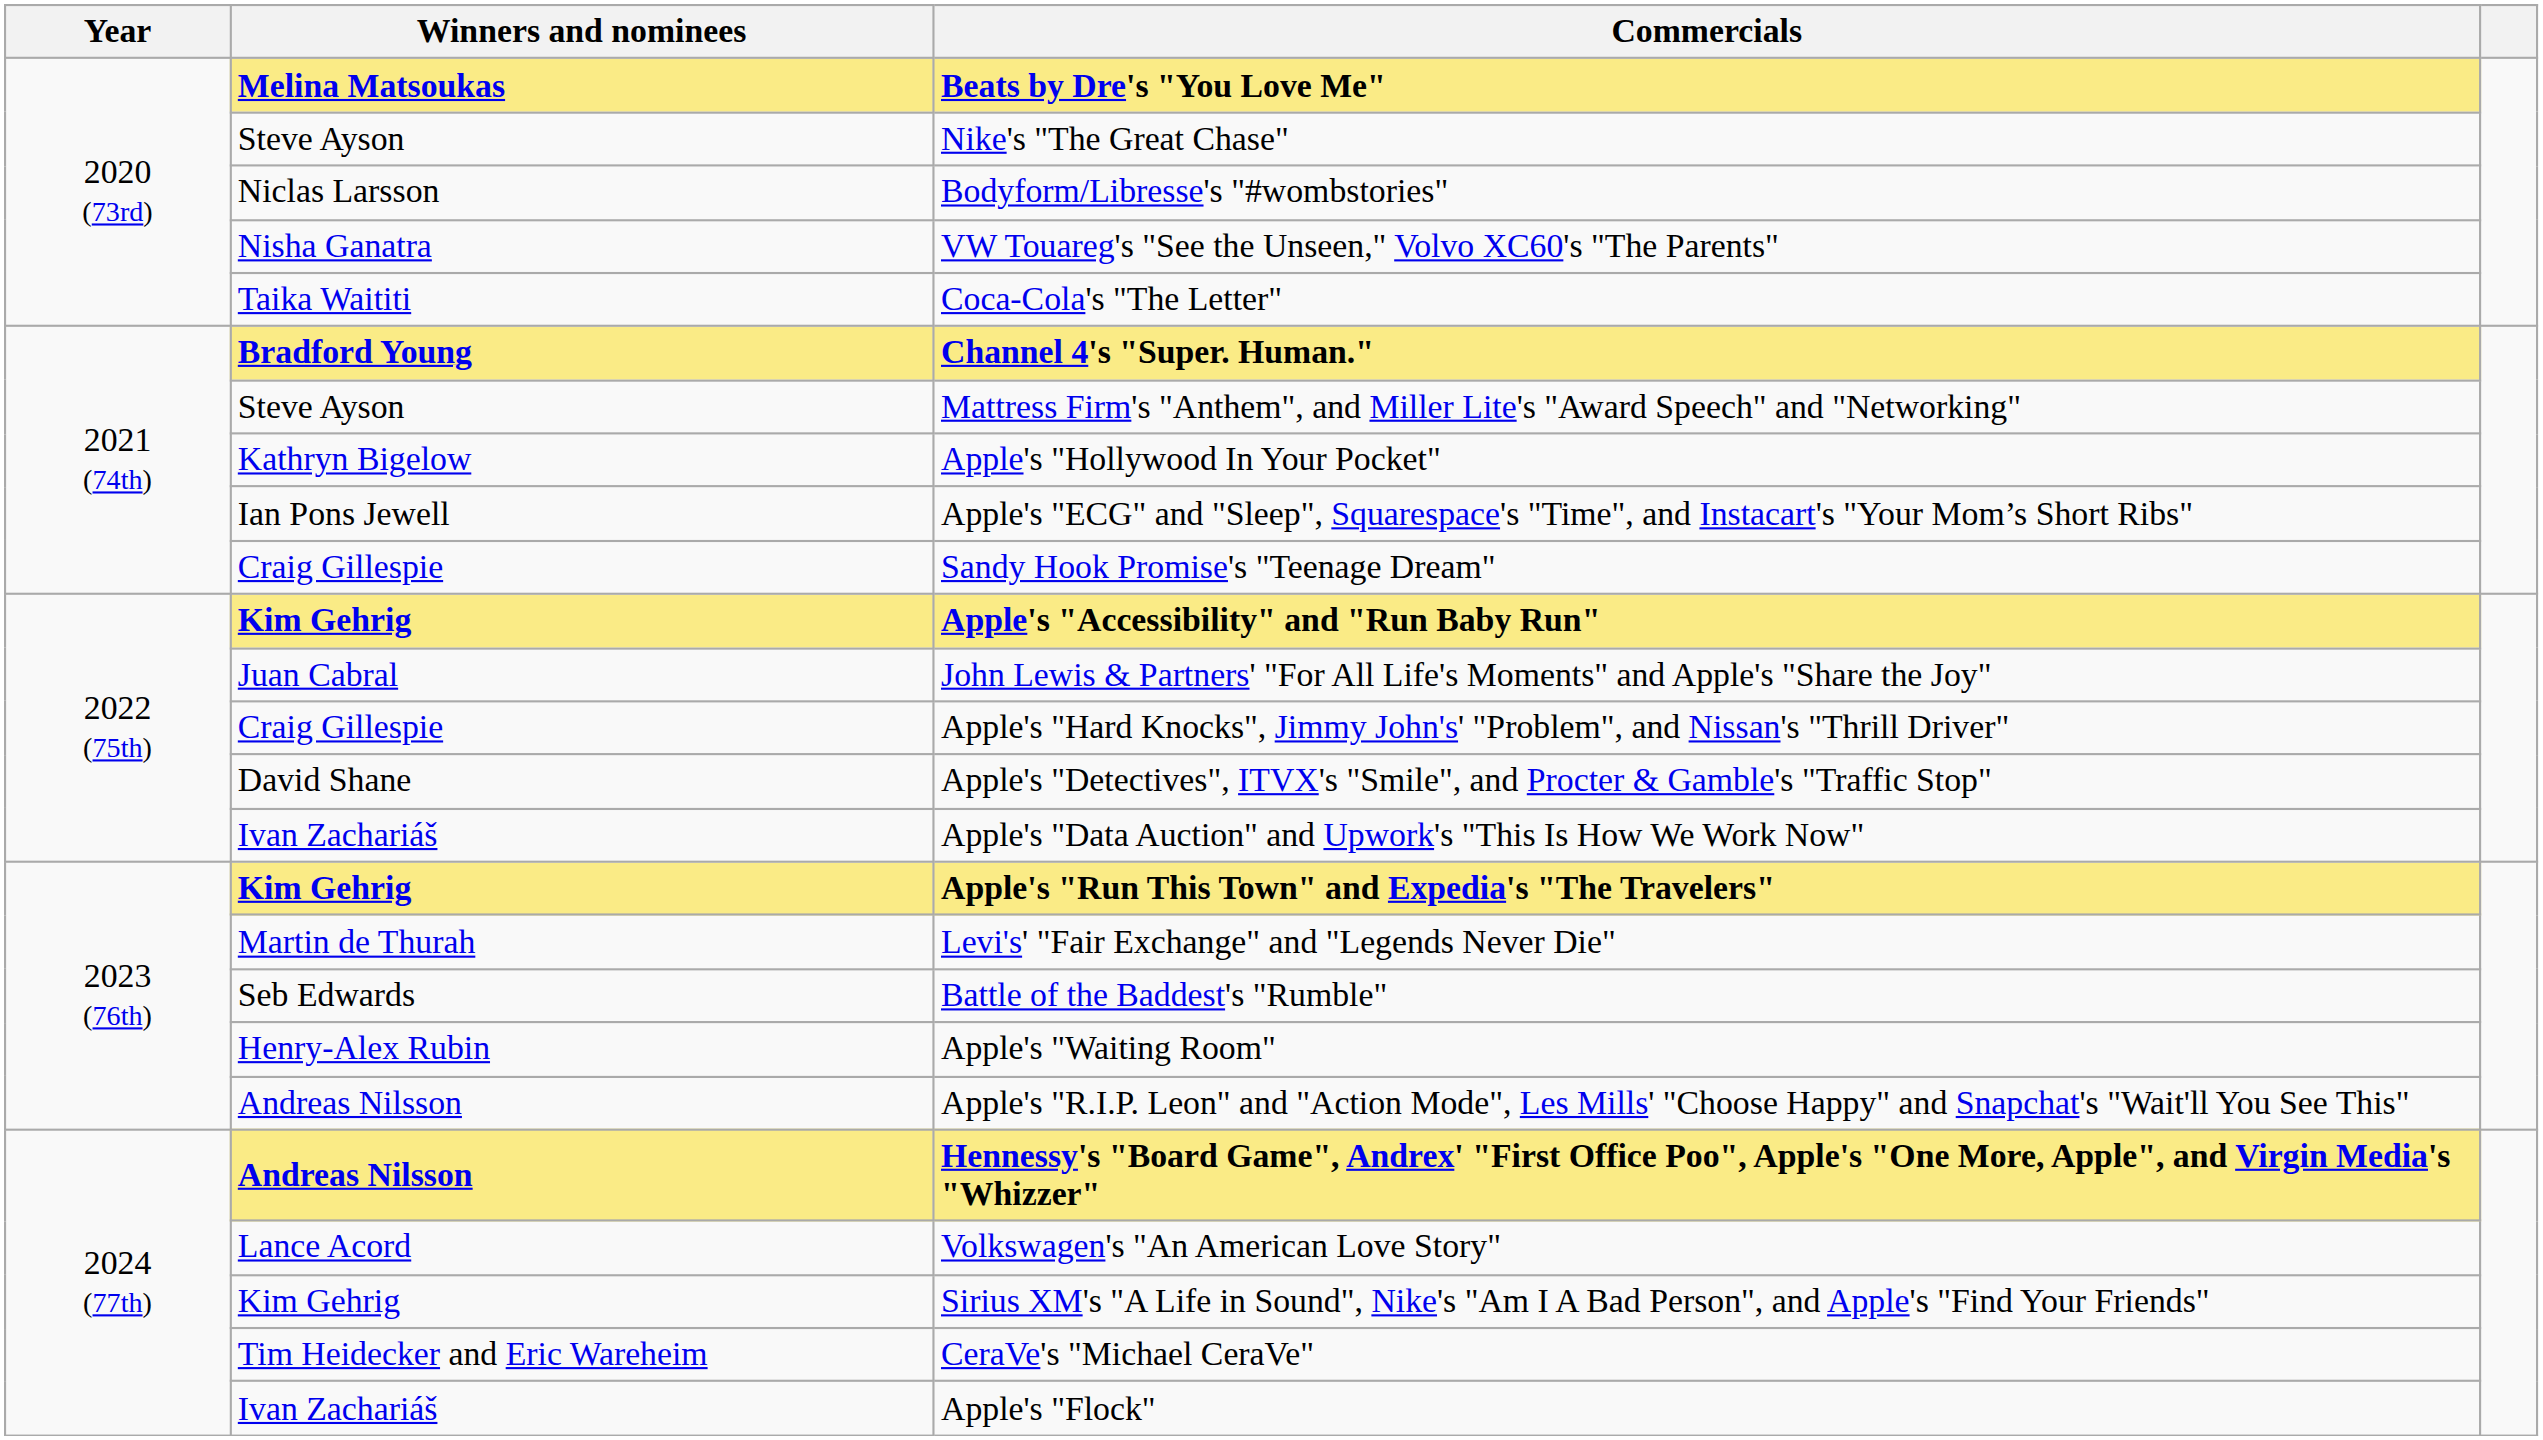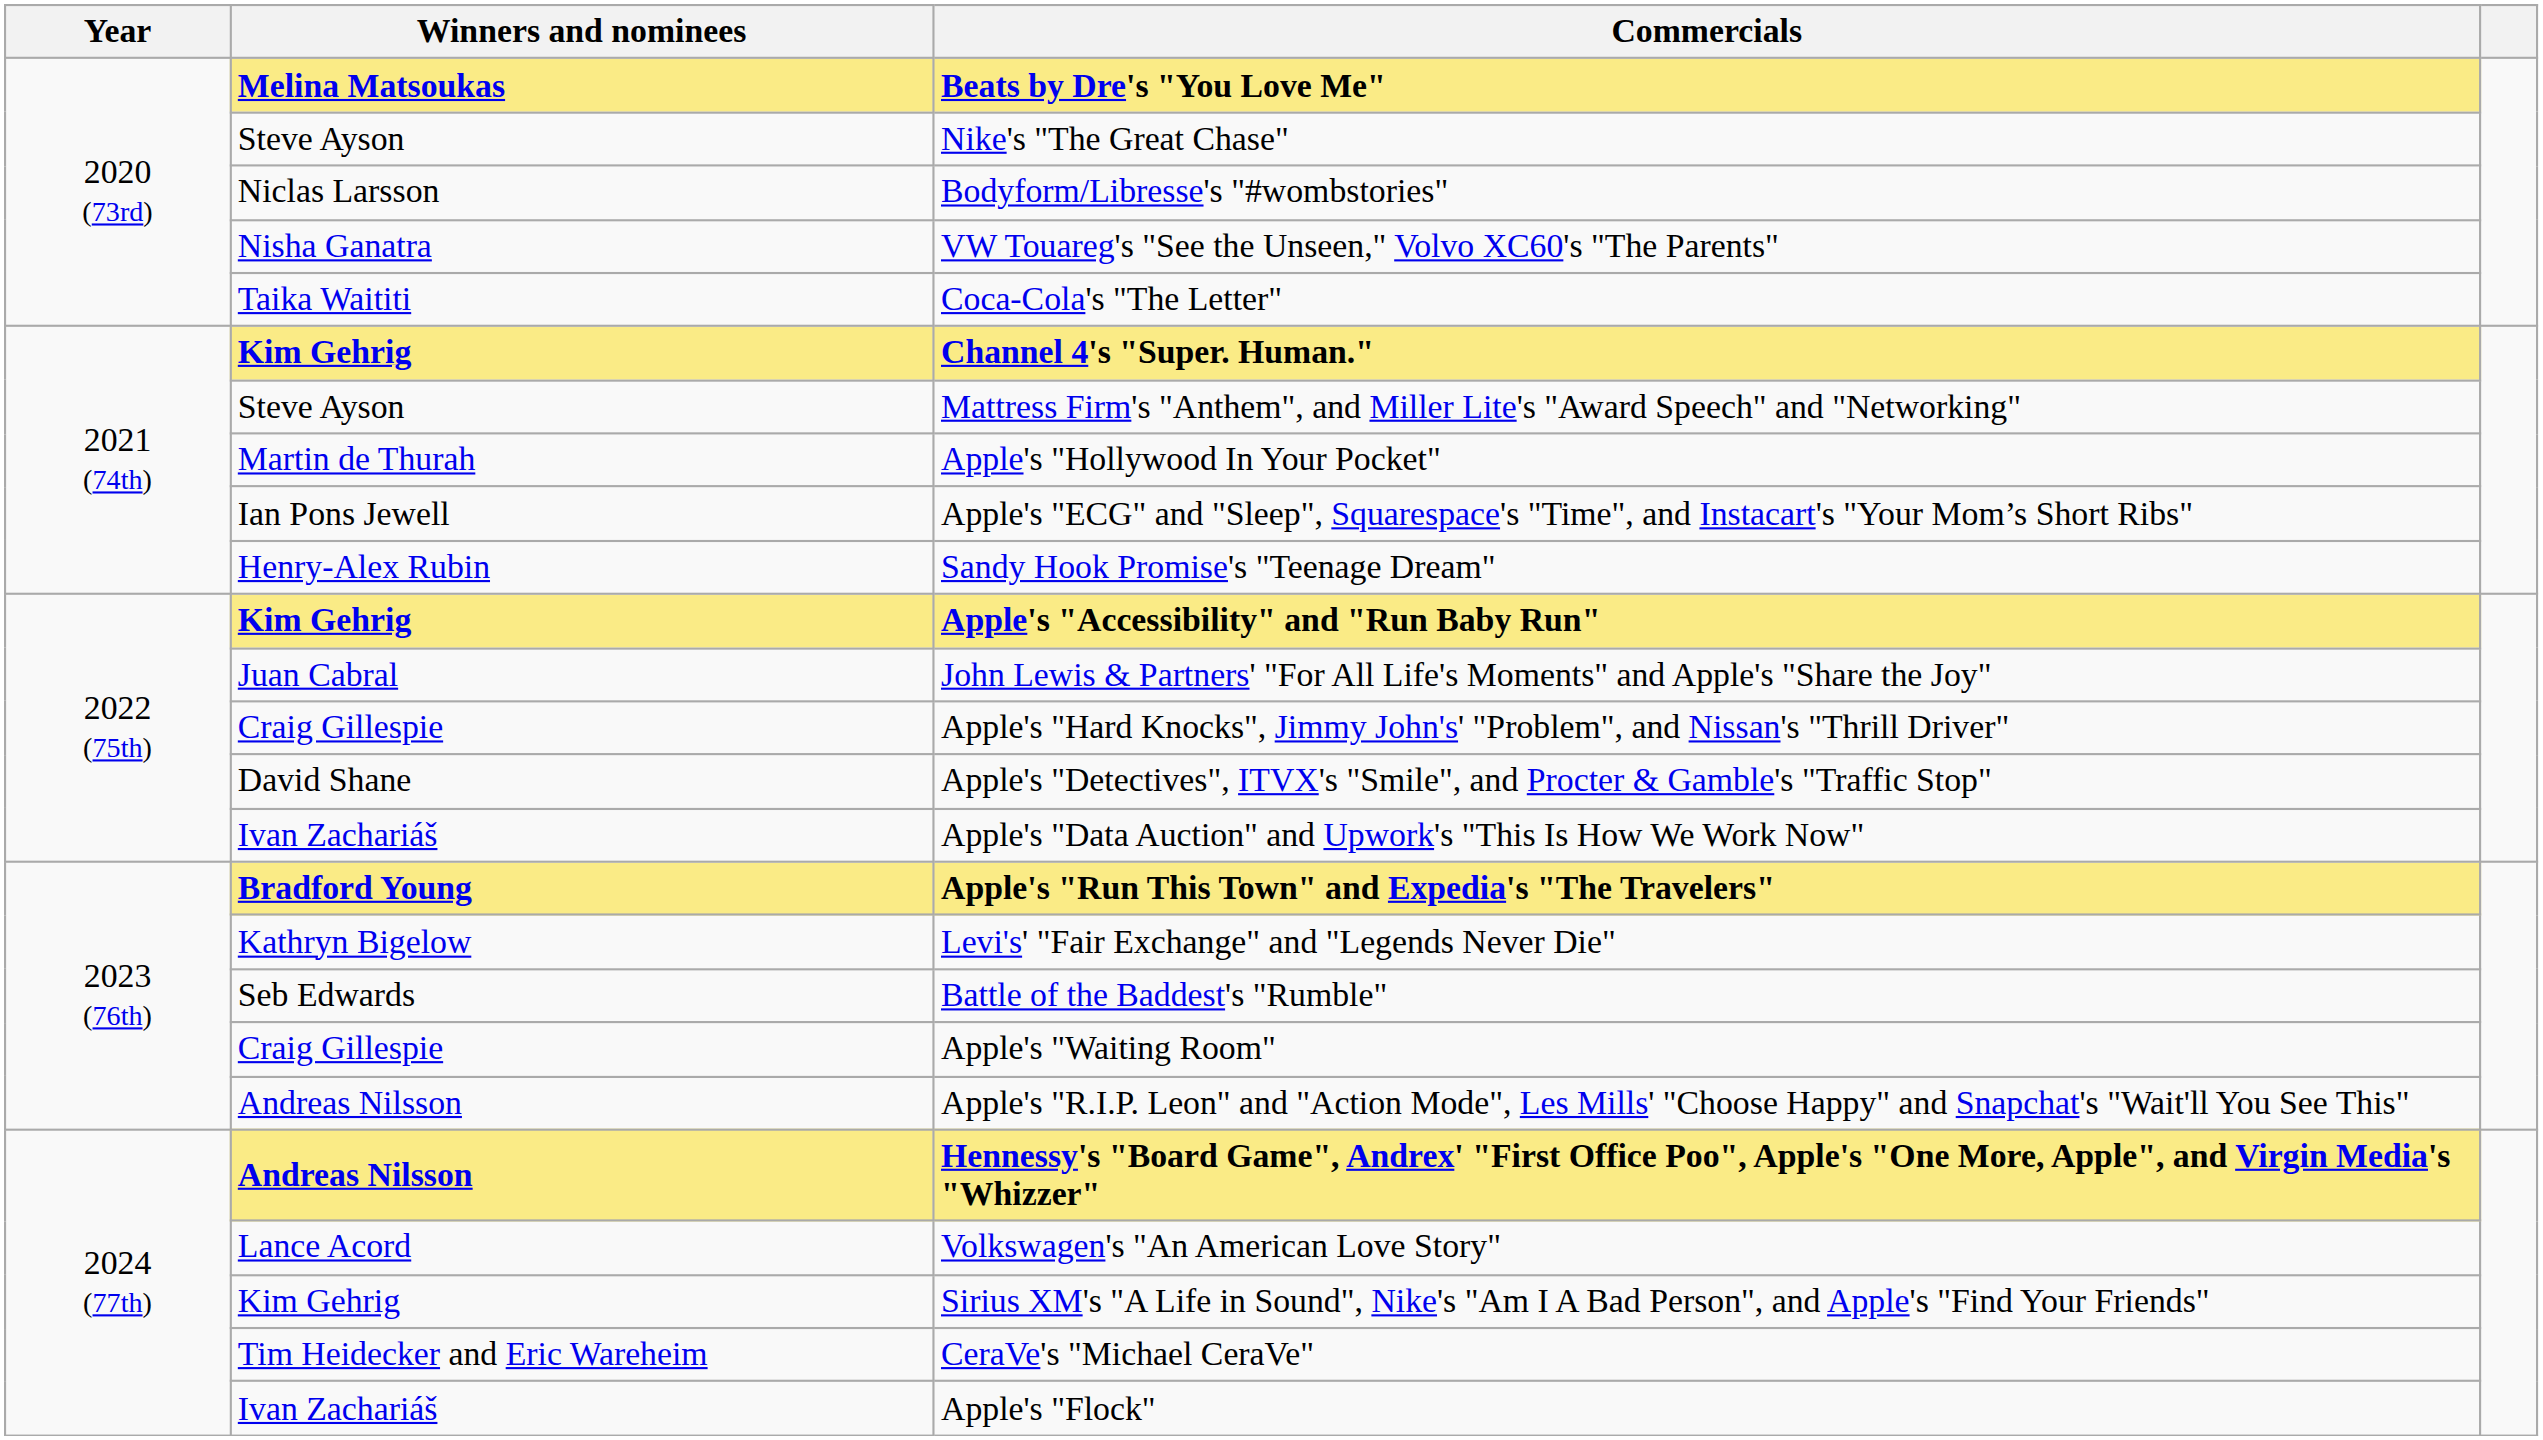Channel 4's "Super. Human." | Winners and nominees: Bradford Young -> Kim Gehrig
Apple's "Hollywood In Your Pocket" | Winners and nominees: Kathryn Bigelow -> Martin de Thurah
Sandy Hook Promise's "Teenage Dream" | Winners and nominees: Craig Gillespie -> Henry-Alex Rubin
Apple's "Run This Town" and Expedia's "The Travelers" | Winners and nominees: Kim Gehrig -> Bradford Young
Levi's' "Fair Exchange" and "Legends Never Die" | Winners and nominees: Martin de Thurah -> Kathryn Bigelow
Apple's "Waiting Room" | Winners and nominees: Henry-Alex Rubin -> Craig Gillespie
